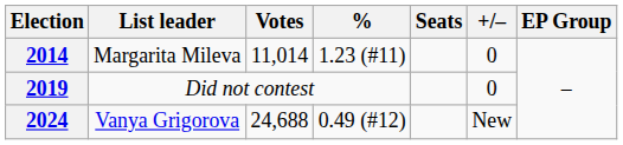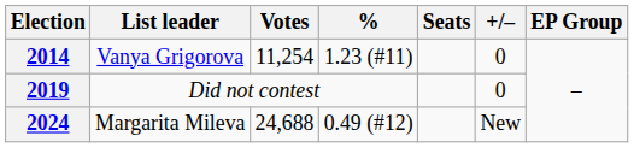2014 | List leader: Margarita Mileva -> Vanya Grigorova
2014 | Votes: 11,014 -> 11,254
2024 | List leader: Vanya Grigorova -> Margarita Mileva
